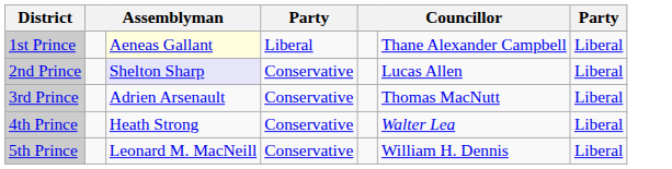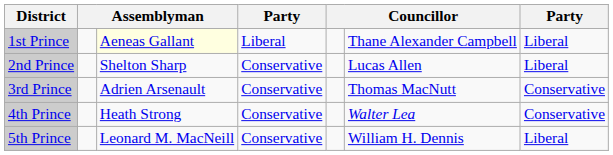2nd Prince | column 3: lavender background -> no background
3rd Prince | column 7: Liberal -> Conservative
4th Prince | column 7: Liberal -> Conservative
